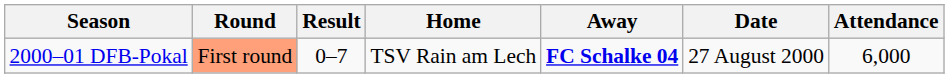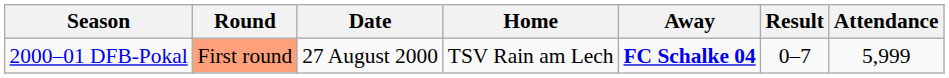columns swapped: Date <-> Result
2000–01 DFB-Pokal | Attendance: 6,000 -> 5,999
